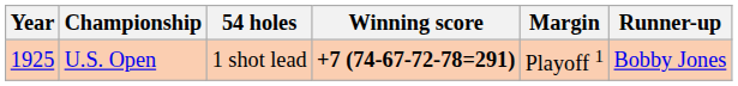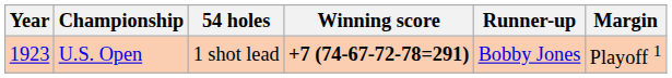columns swapped: Margin <-> Runner-up
U.S. Open | Year: 1925 -> 1923
